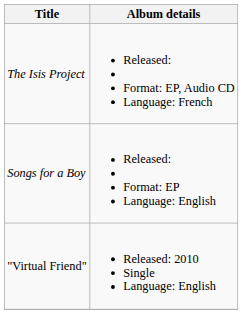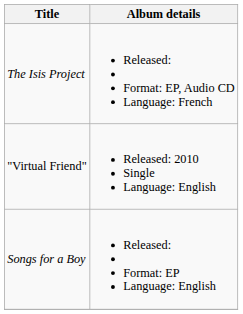rows swapped: "Virtual Friend" <-> Songs for a Boy
